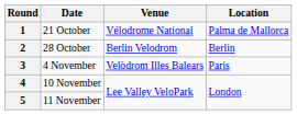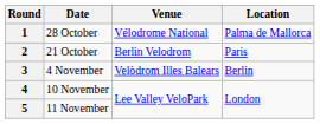1 | Date: 21 October -> 28 October
2 | Date: 28 October -> 21 October
2 | Location: Berlin -> Paris
3 | Location: Paris -> Berlin
